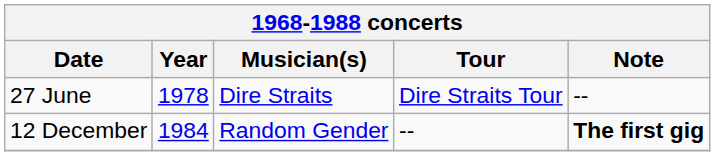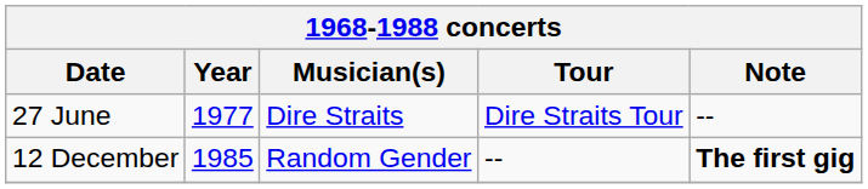27 June | Year: 1978 -> 1977
12 December | Year: 1984 -> 1985
